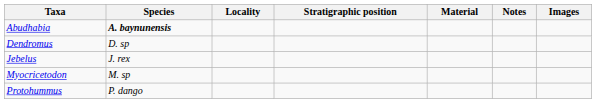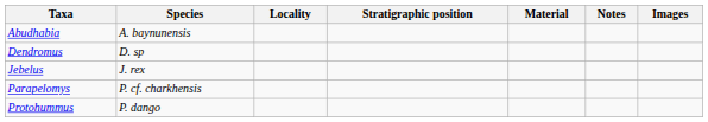Abudhabia | Species: bold -> normal
- row: Myocricetodon | M. sp
+ row: Parapelomys | P. cf. charkhensis
